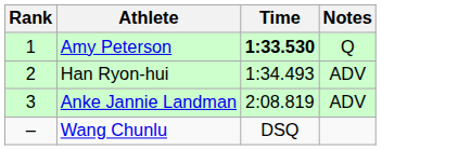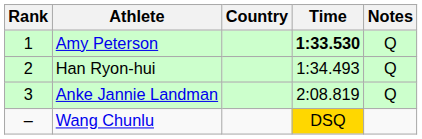+ column: Country
Han Ryon-hui | Notes: ADV -> Q
Anke Jannie Landman | Notes: ADV -> Q
Wang Chunlu | Time: no background -> gold background
